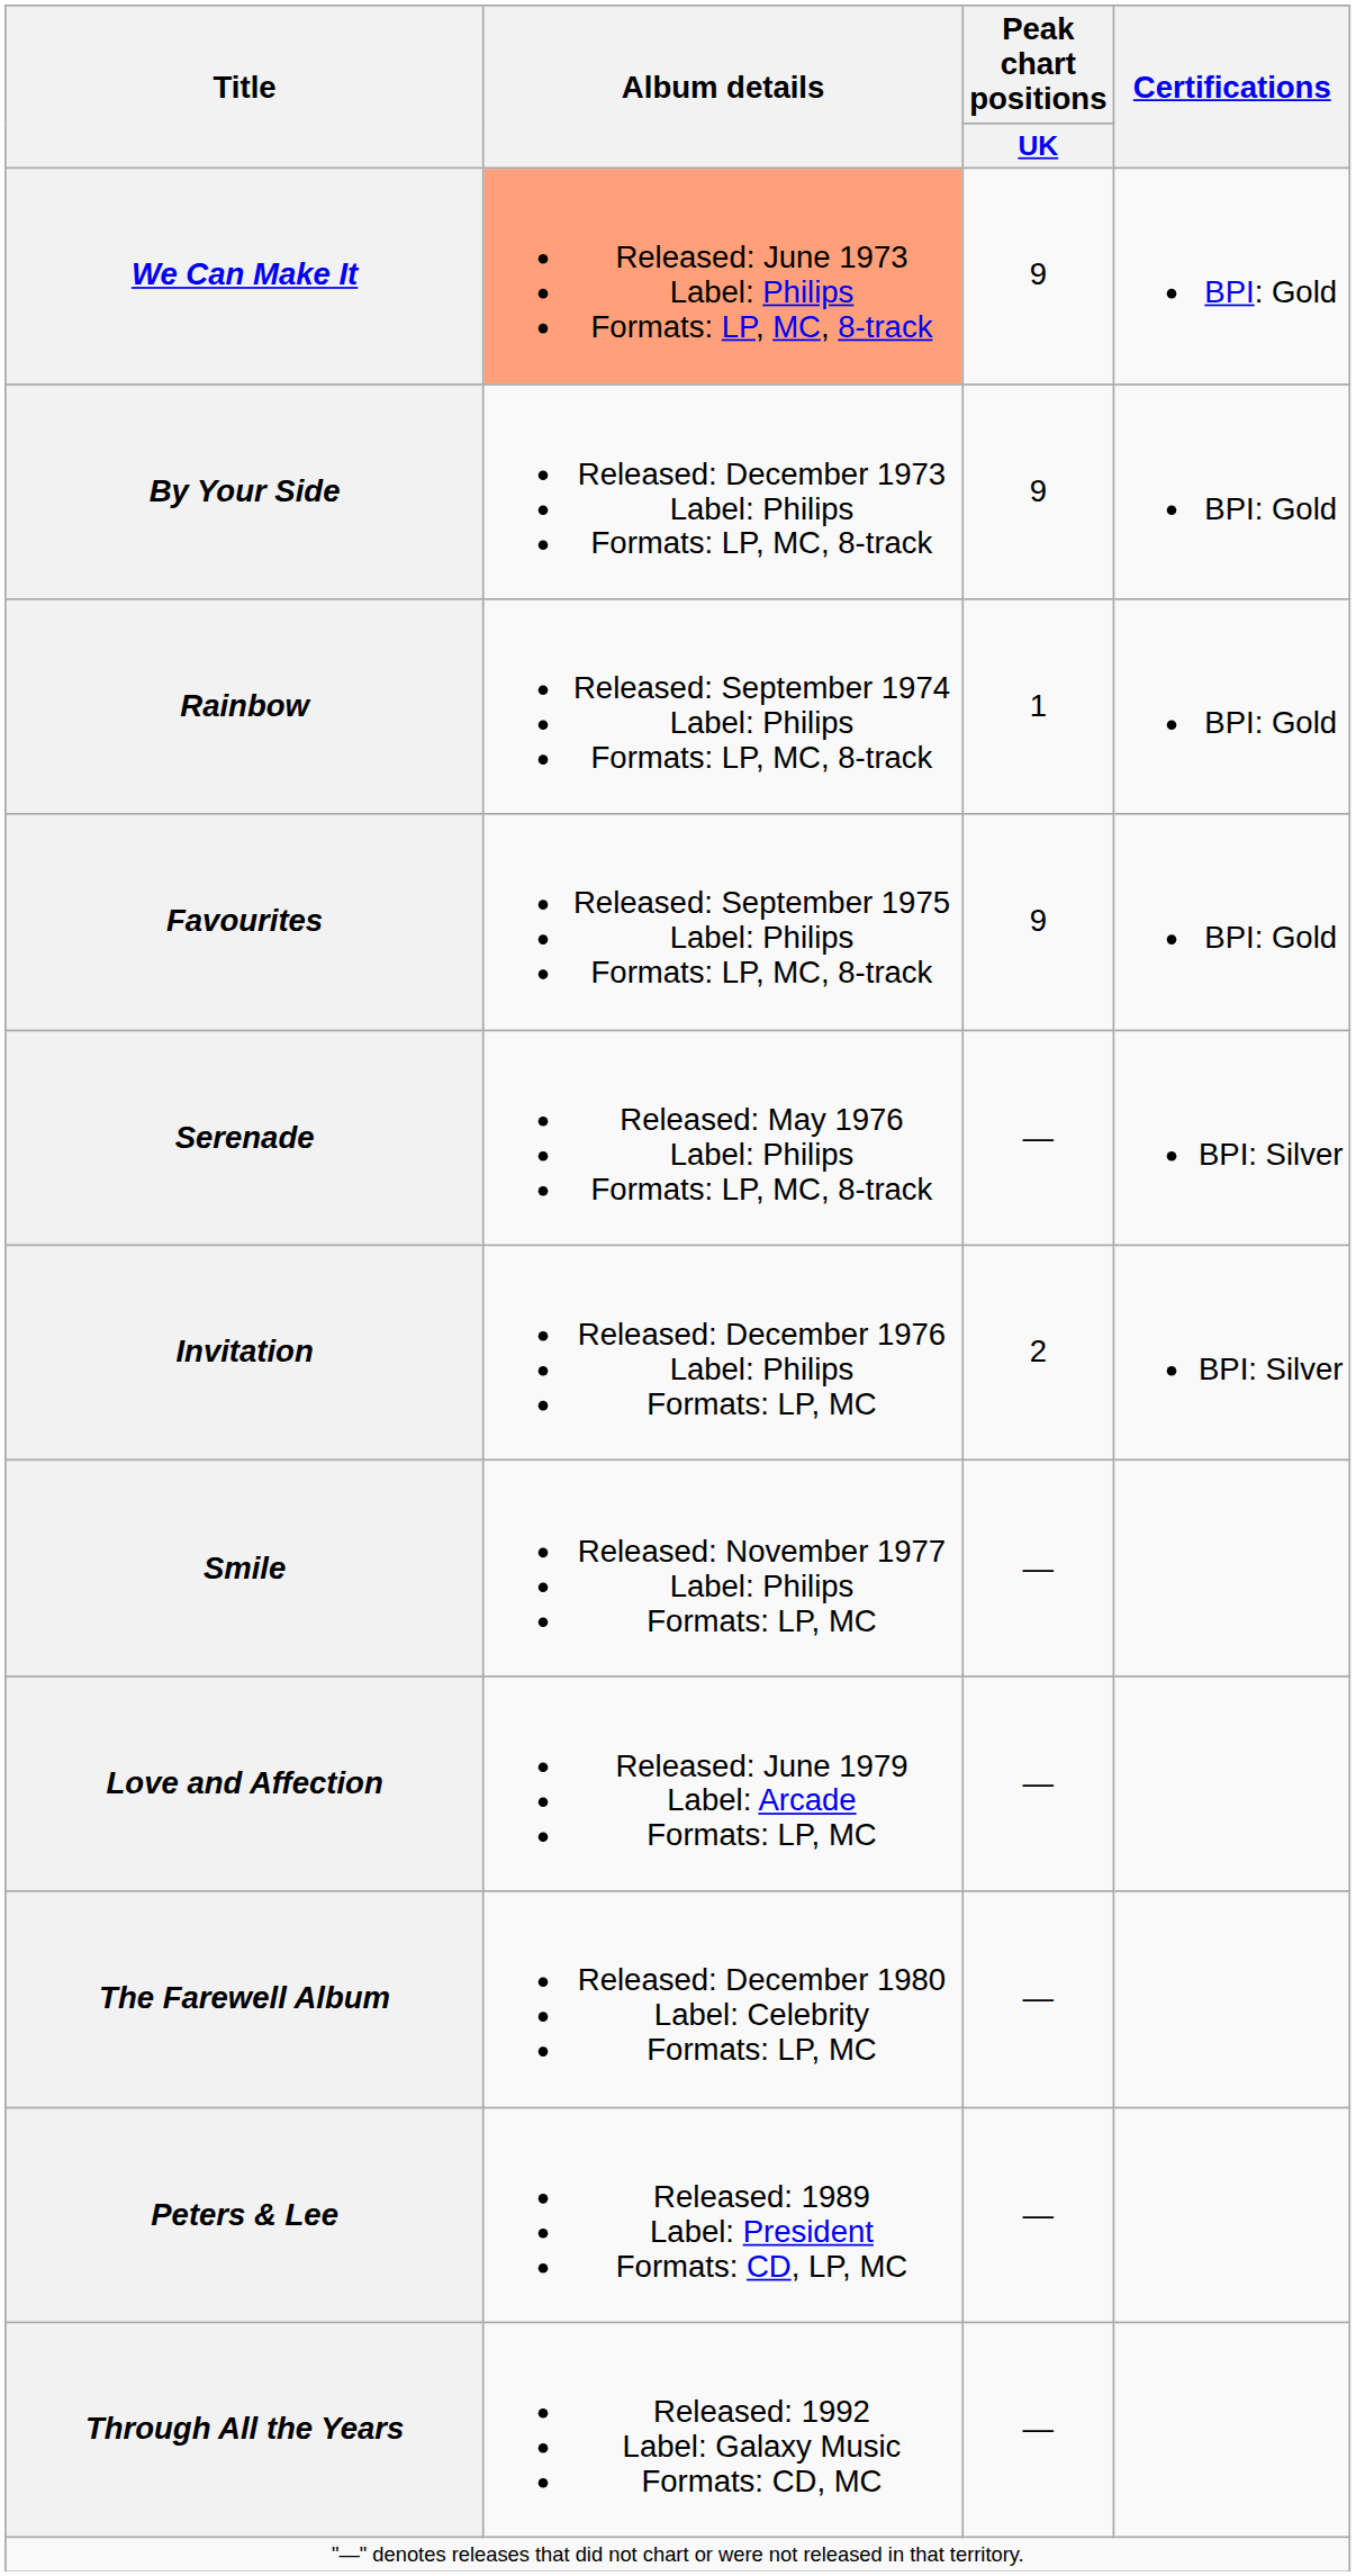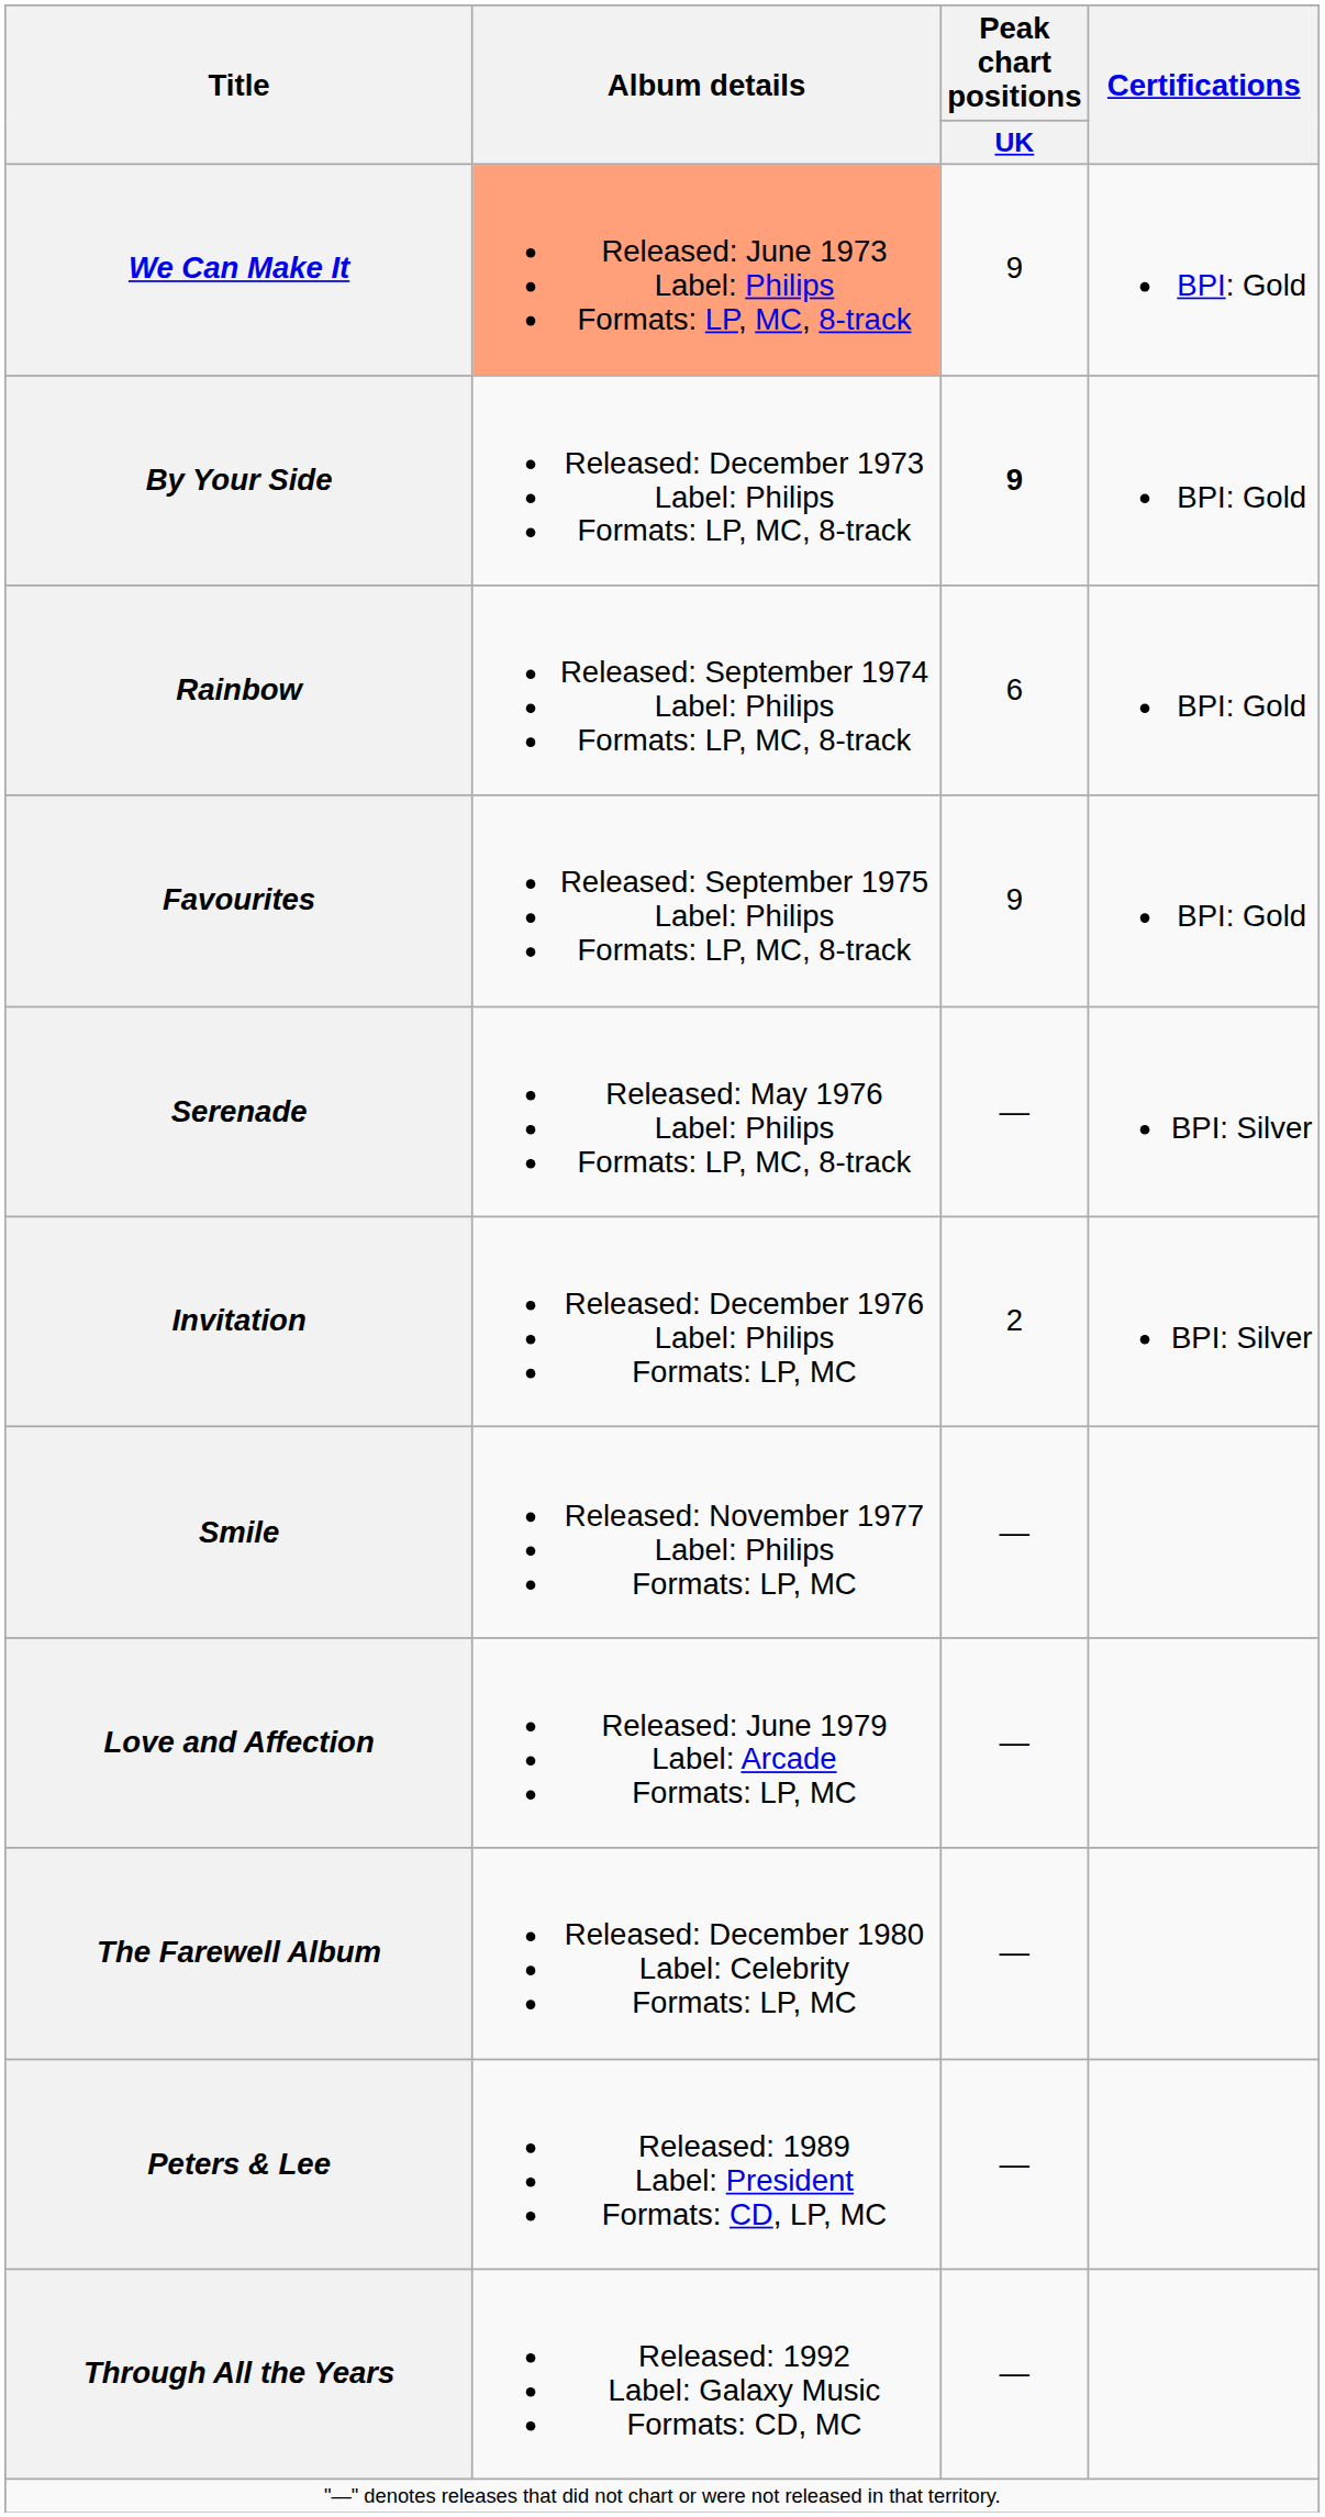By Your Side | Peak chart positions / UK: normal -> bold
Rainbow | Peak chart positions / UK: 1 -> 6
